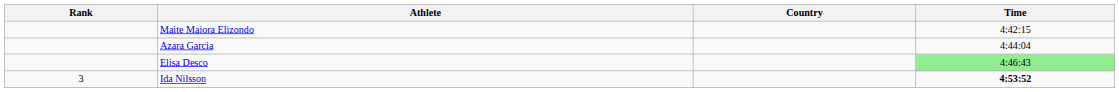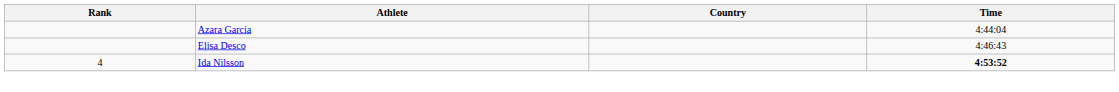- row: Maite Maiora Elizondo | 4:42:15
Elisa Desco | Time: lightgreen background -> no background
Ida Nilsson | Rank: 3 -> 4
